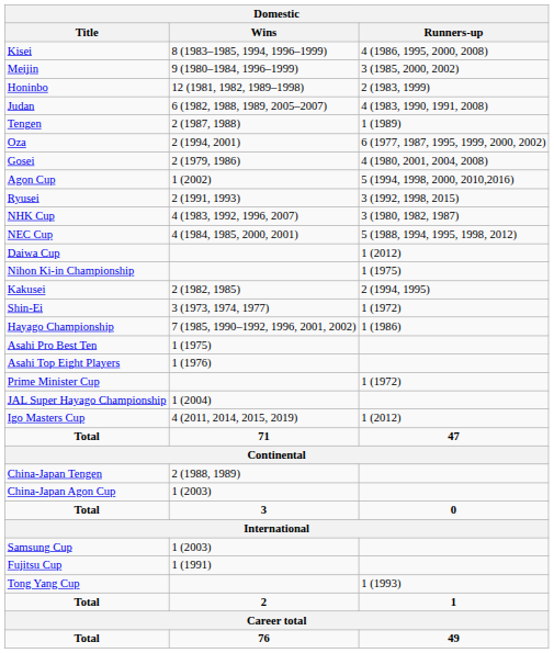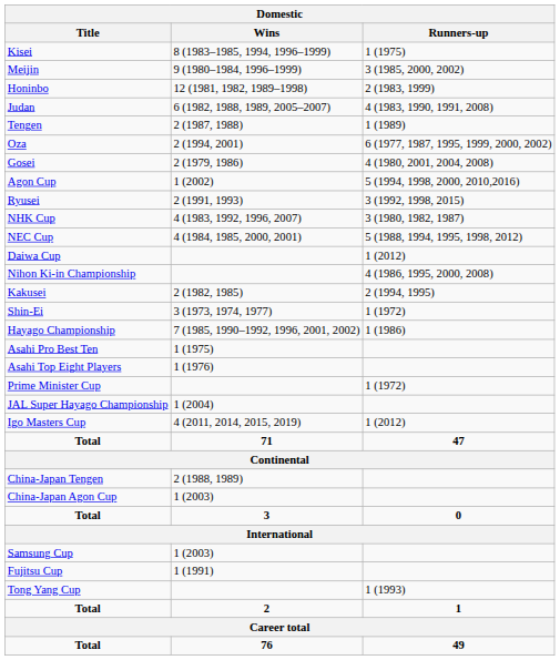Kisei | Runners-up: 4 (1986, 1995, 2000, 2008) -> 1 (1975)
Nihon Ki-in Championship | Runners-up: 1 (1975) -> 4 (1986, 1995, 2000, 2008)
